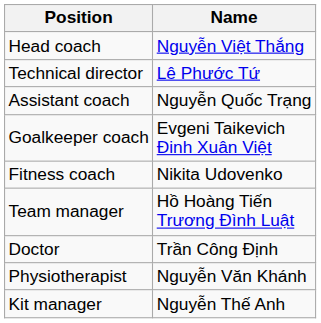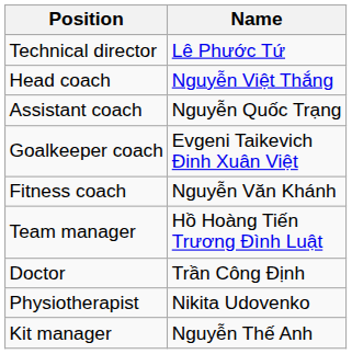rows swapped: Technical director <-> Head coach
Fitness coach | Name: Nikita Udovenko -> Nguyễn Văn Khánh
Physiotherapist | Name: Nguyễn Văn Khánh -> Nikita Udovenko
